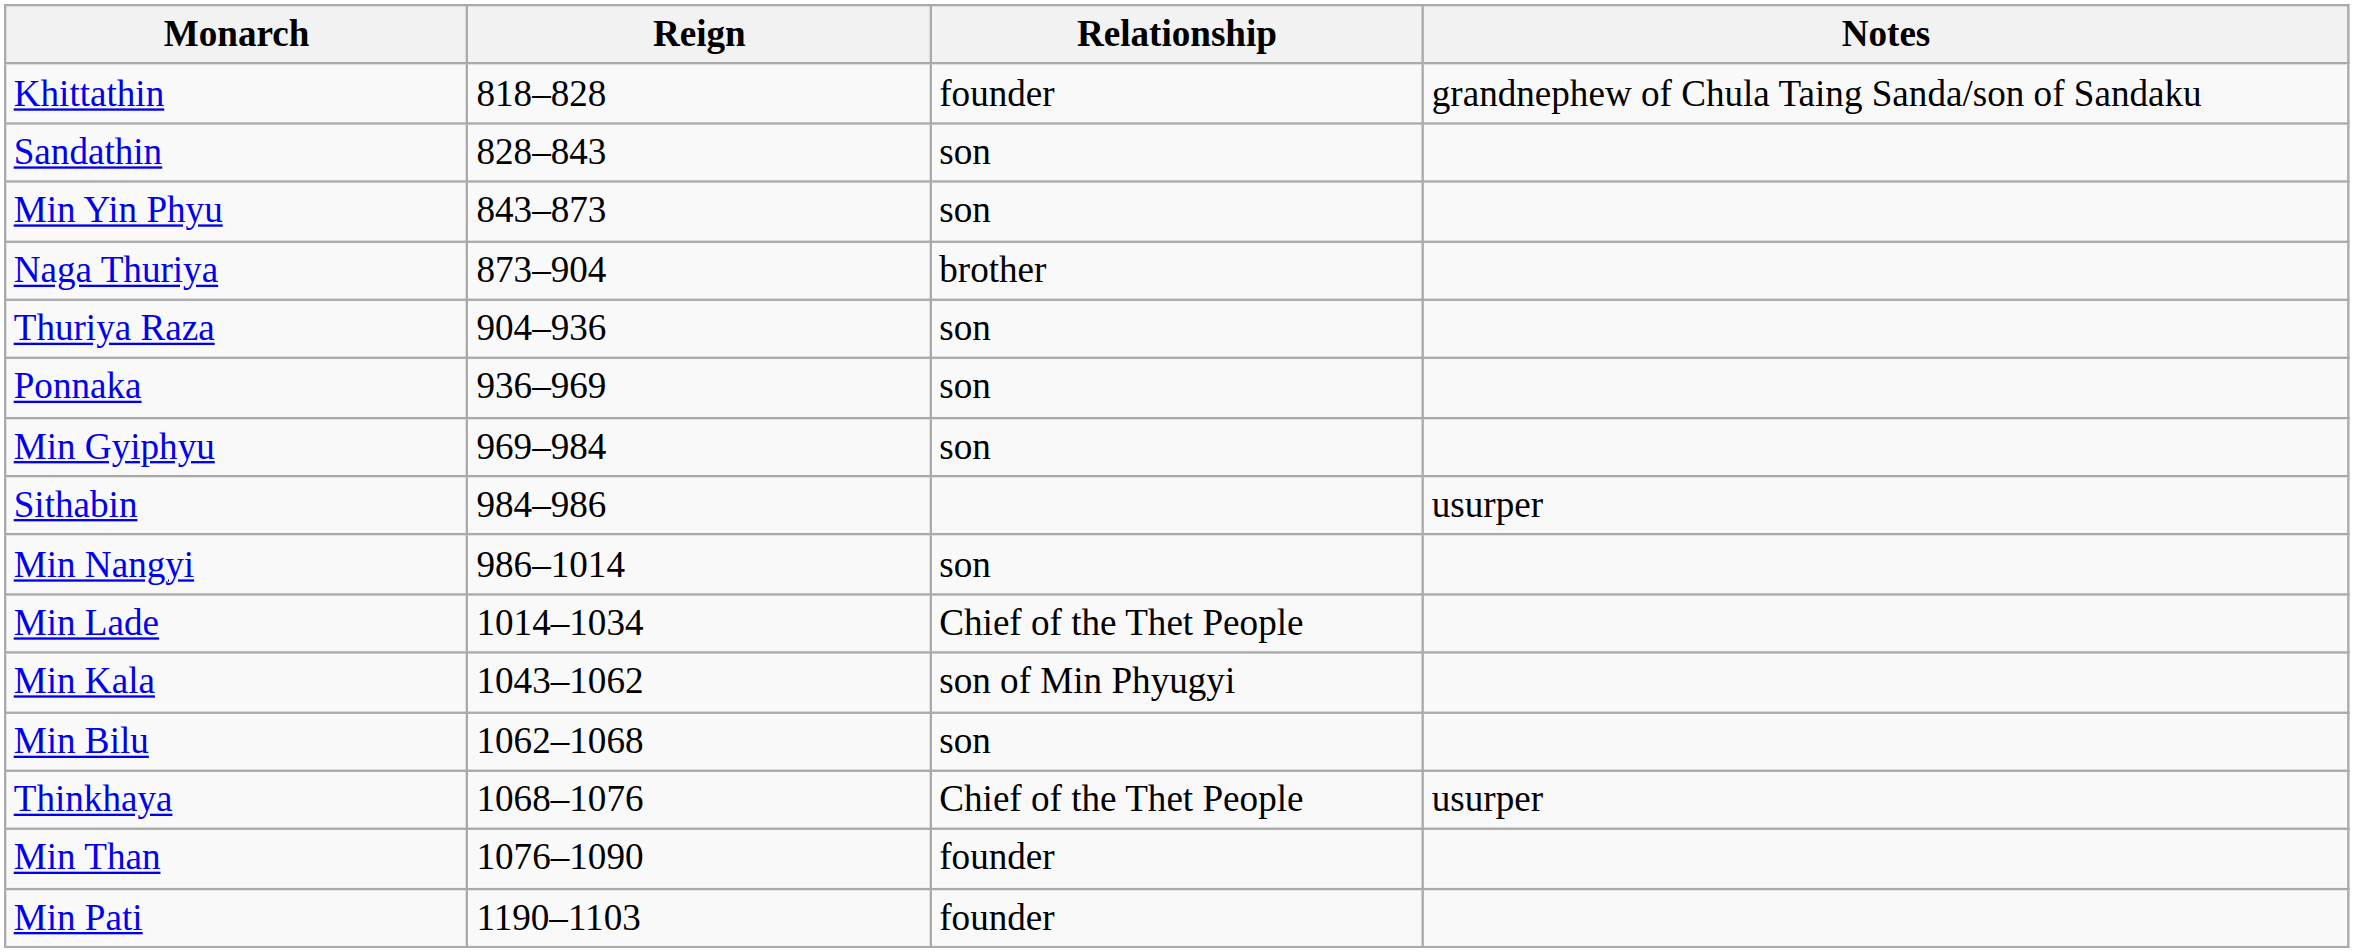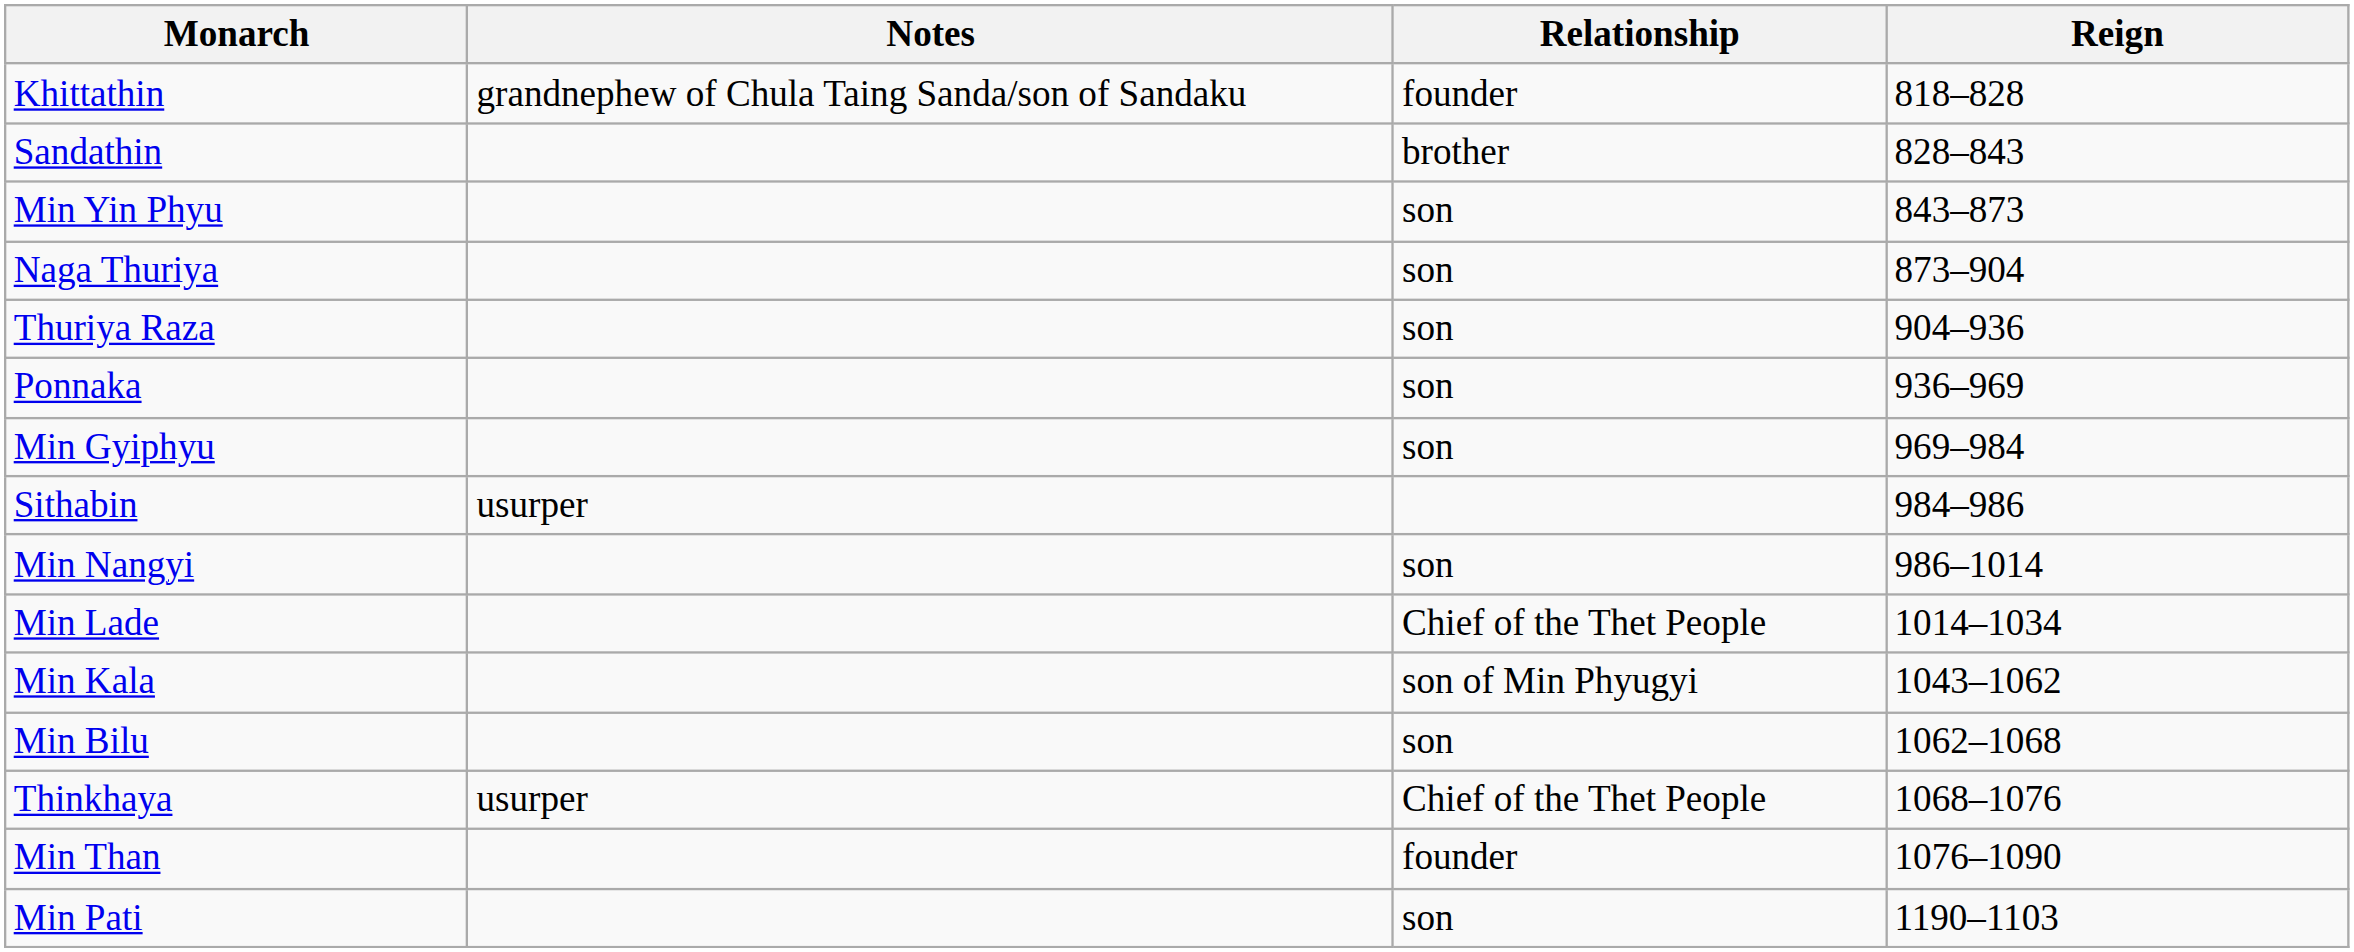columns swapped: Reign <-> Notes
Sandathin | Relationship: son -> brother
Naga Thuriya | Relationship: brother -> son
Min Pati | Relationship: founder -> son
